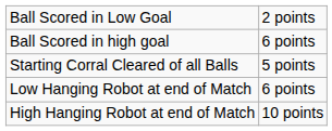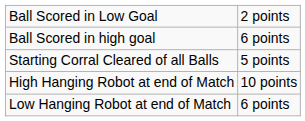rows swapped: Low Hanging Robot at end of Match <-> High Hanging Robot at end of Match
